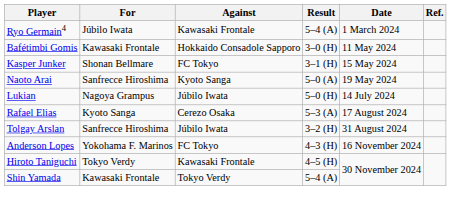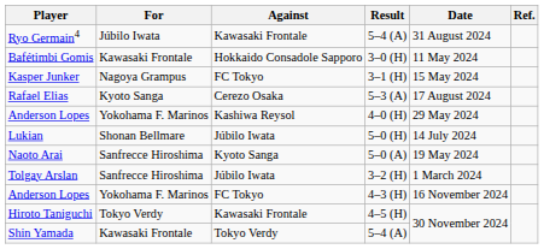Ryo Germain4 | Date: 1 March 2024 -> 31 August 2024
Kasper Junker | For: Shonan Bellmare -> Nagoya Grampus
rows swapped: Naoto Arai <-> Rafael Elias
+ row: Anderson Lopes | Yokohama F. Marinos | Kashiwa Reysol | 4–0 (H) | 29 May 2024
Lukian | For: Nagoya Grampus -> Shonan Bellmare
Tolgay Arslan | Date: 31 August 2024 -> 1 March 2024
